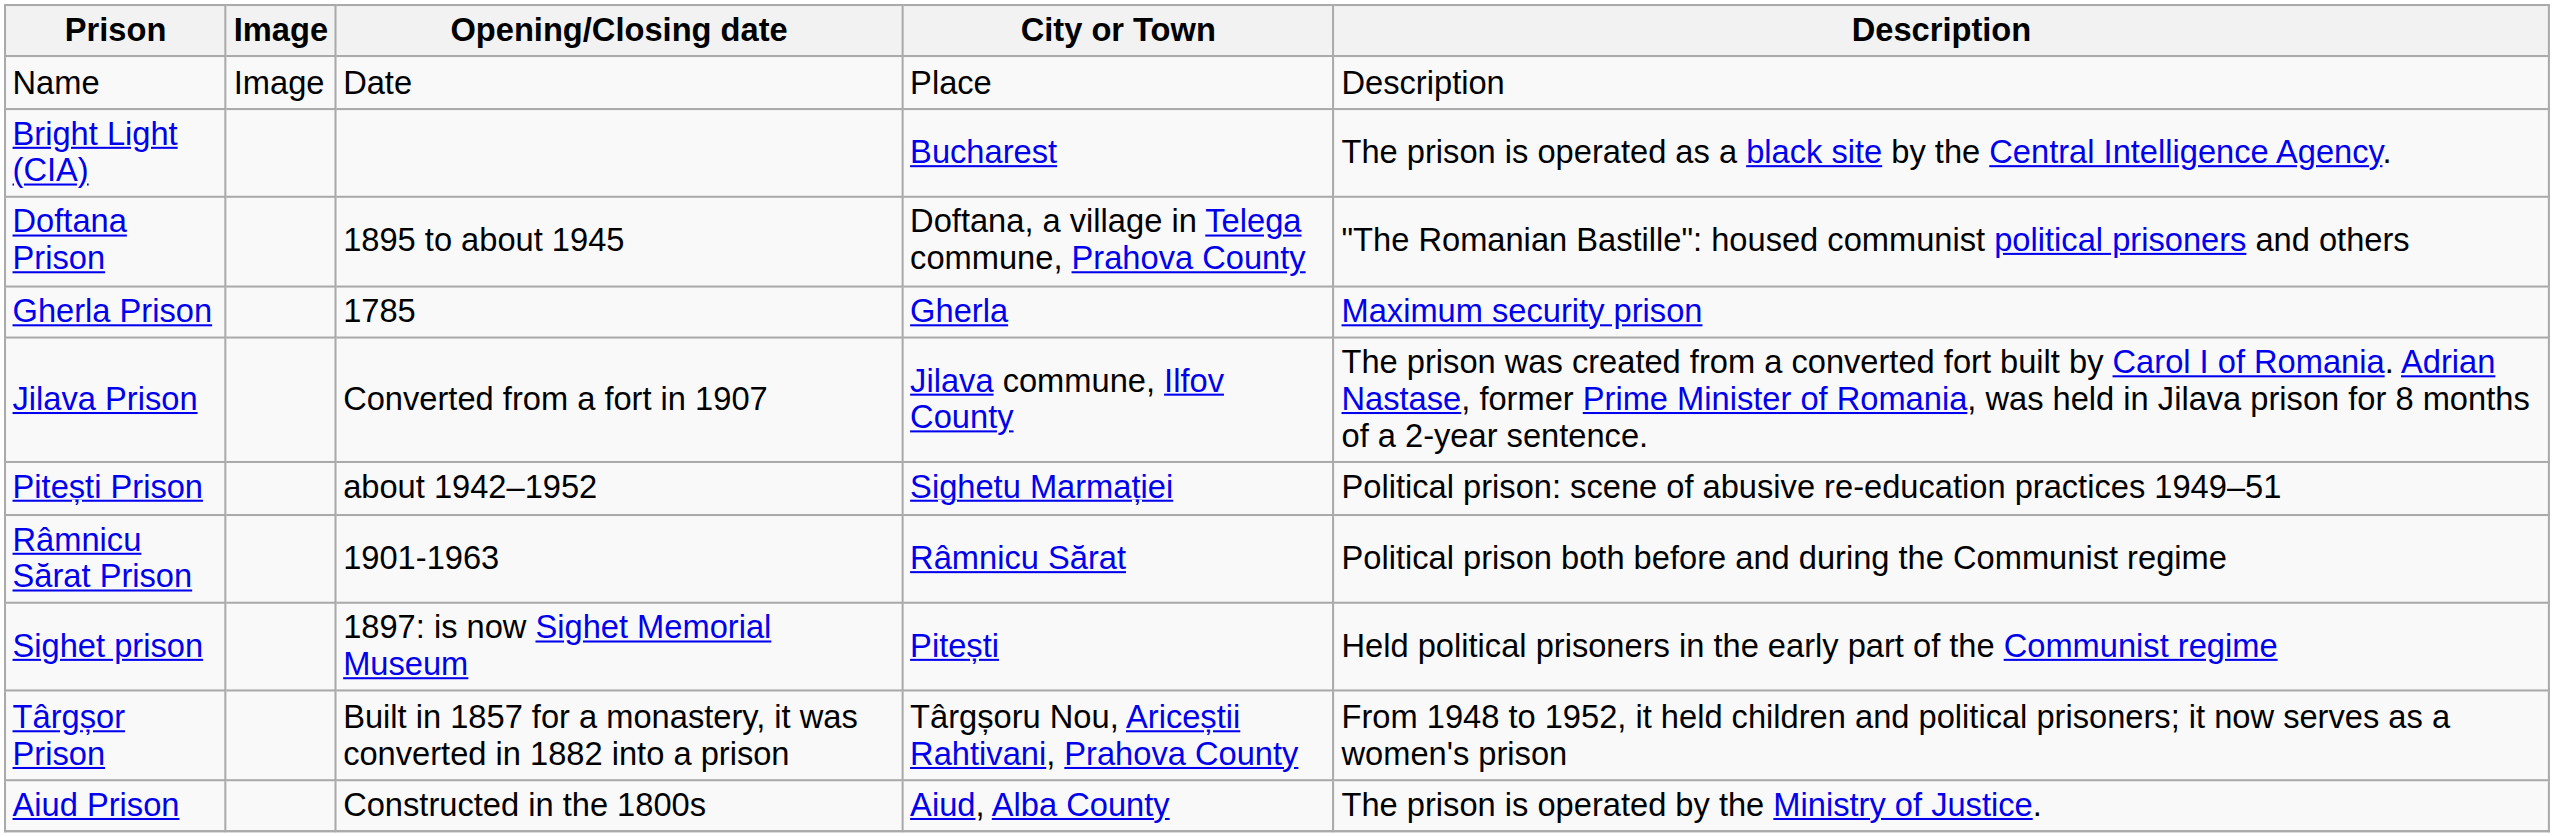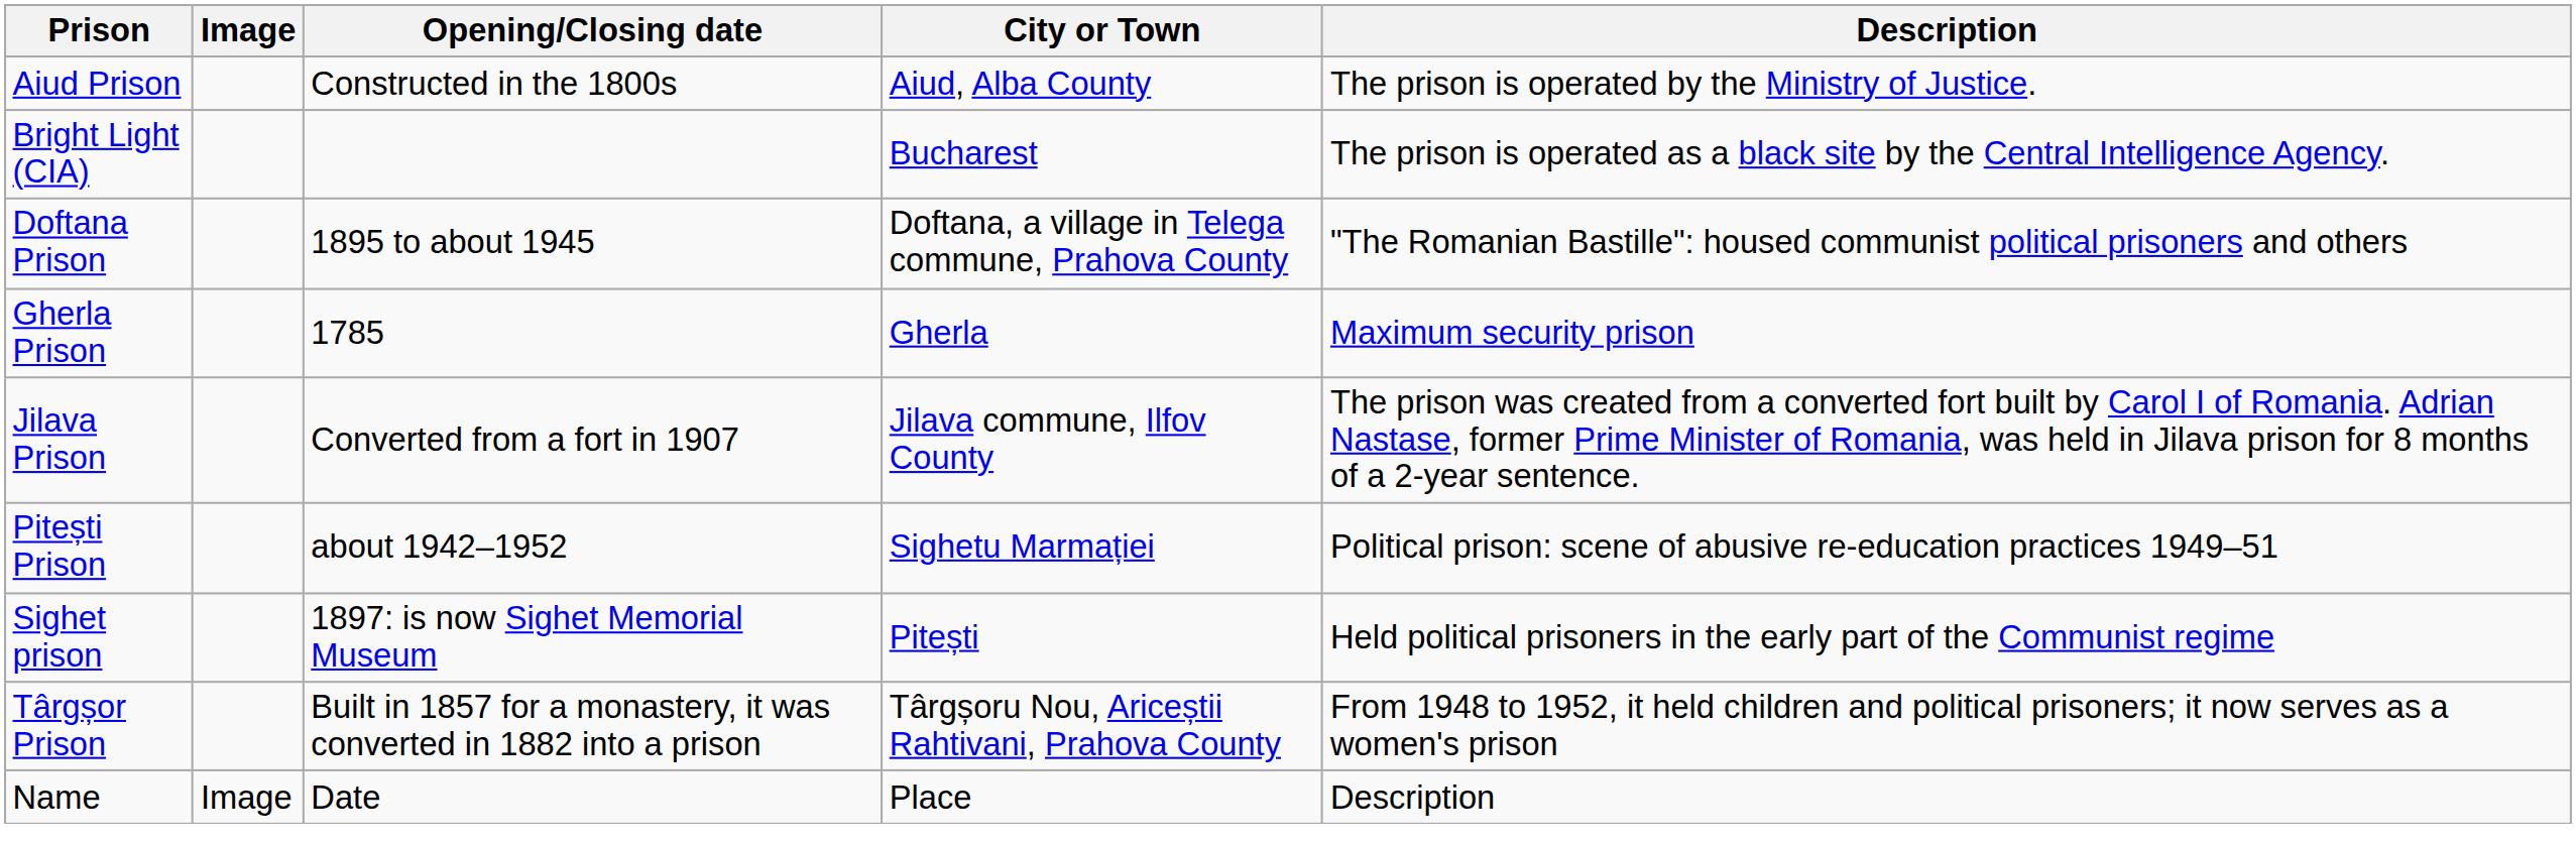rows swapped: Aiud Prison <-> Name
- row: Râmnicu Sărat Prison | 1901-1963 | Râmnicu Sărat | Political prison both before and during the Communist regime
